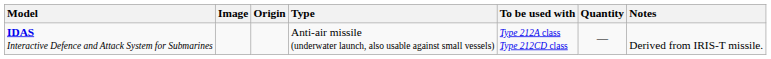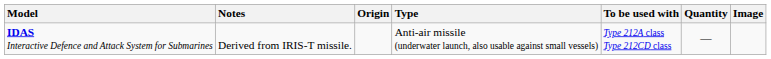columns swapped: Image <-> Notes
